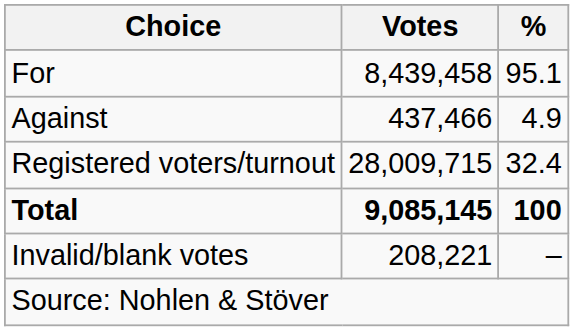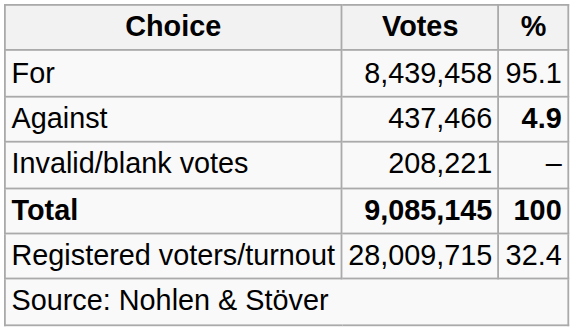Against | %: normal -> bold
rows swapped: Invalid/blank votes <-> Registered voters/turnout
